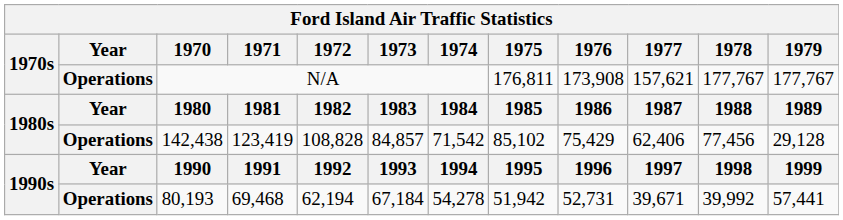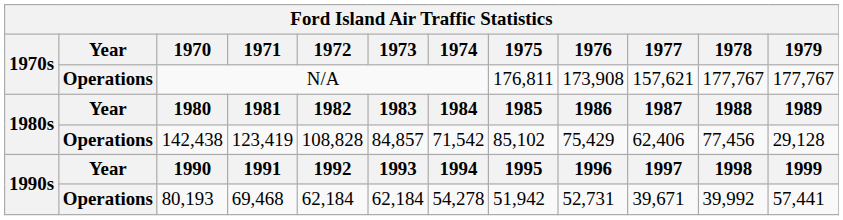1990s / 80,193 | 1972: 62,194 -> 62,184
1990s / 80,193 | 1973: 67,184 -> 62,184
